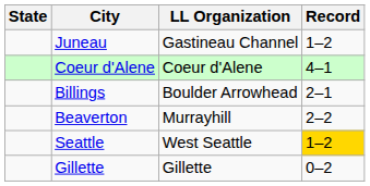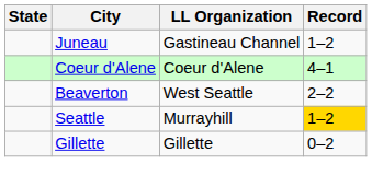- row: Billings | Boulder Arrowhead | 2–1
Beaverton | LL Organization: Murrayhill -> West Seattle
Seattle | LL Organization: West Seattle -> Murrayhill
